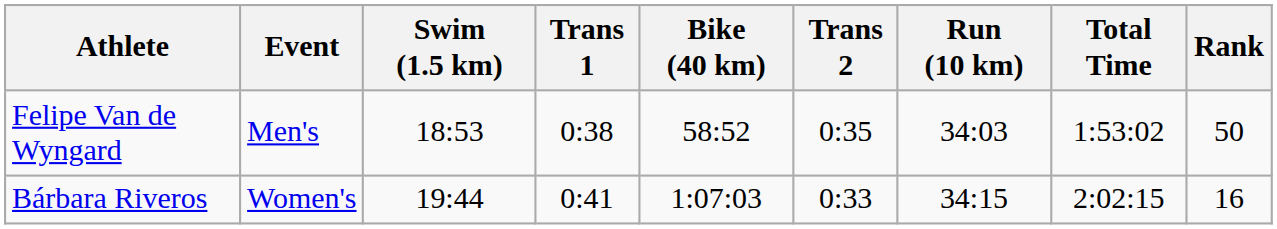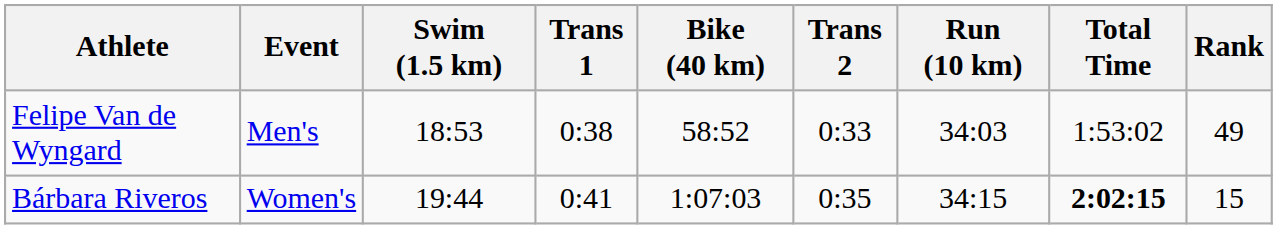Felipe Van de Wyngard | Trans 2: 0:35 -> 0:33
Felipe Van de Wyngard | Rank: 50 -> 49
Bárbara Riveros | Trans 2: 0:33 -> 0:35
Bárbara Riveros | Total Time: normal -> bold
Bárbara Riveros | Rank: 16 -> 15
